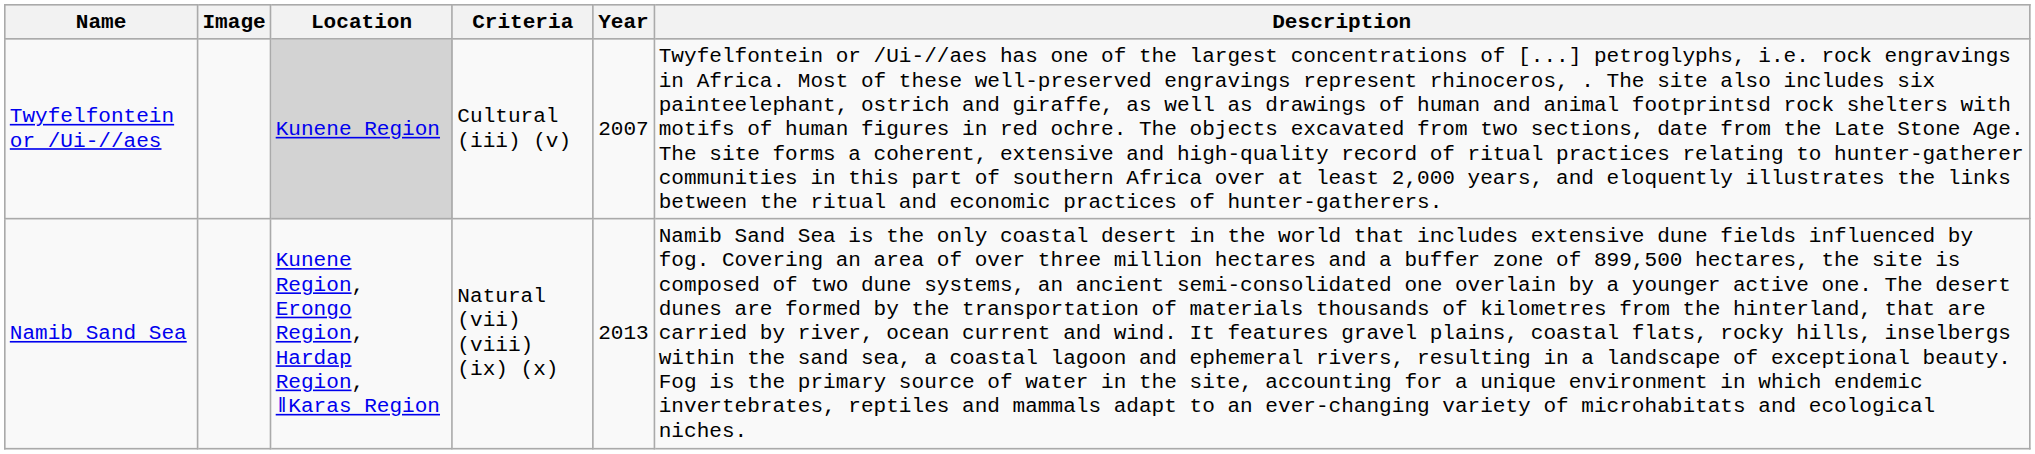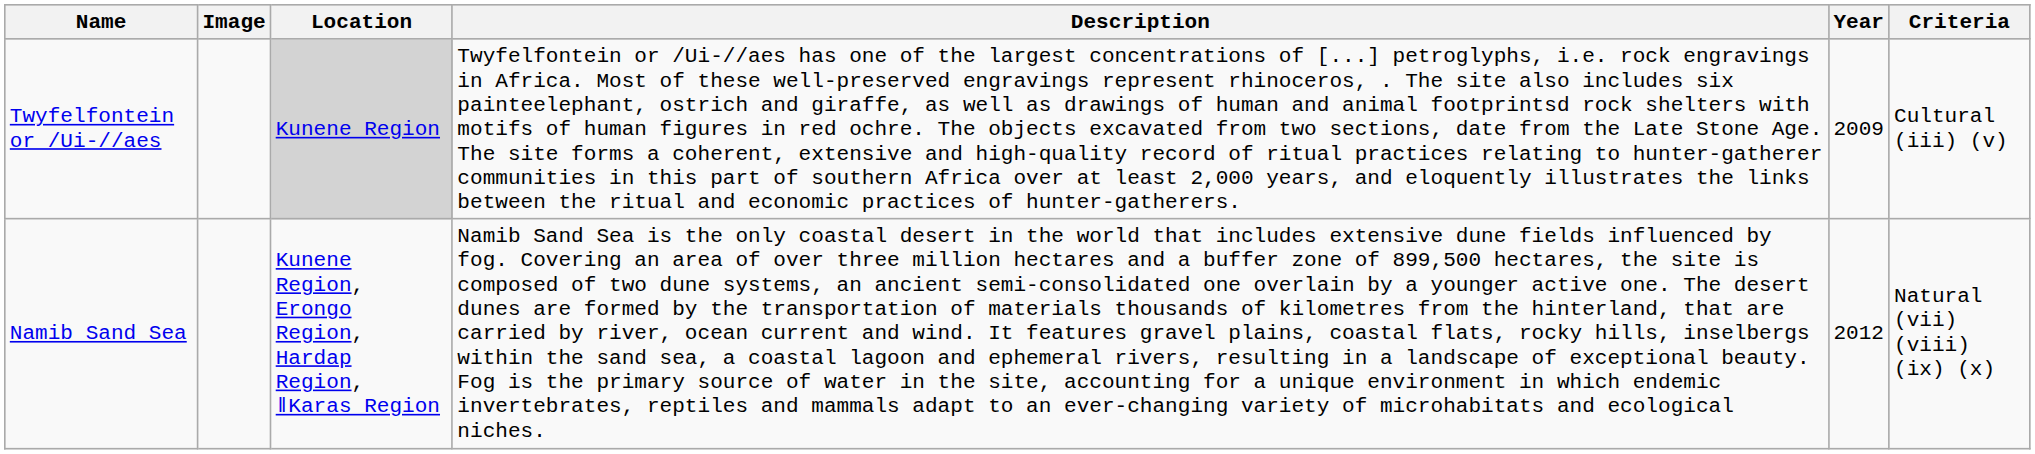columns swapped: Criteria <-> Description
Twyfelfontein or /Ui-//aes | Year: 2007 -> 2009
Namib Sand Sea | Year: 2013 -> 2012
